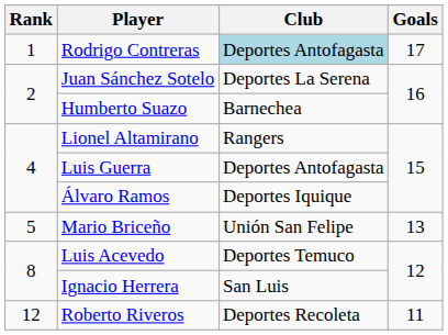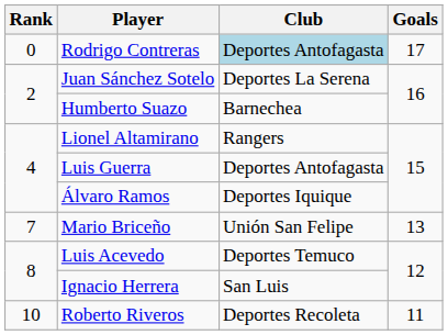Rodrigo Contreras | Rank: 1 -> 0
Mario Briceño | Rank: 5 -> 7
Roberto Riveros | Rank: 12 -> 10
